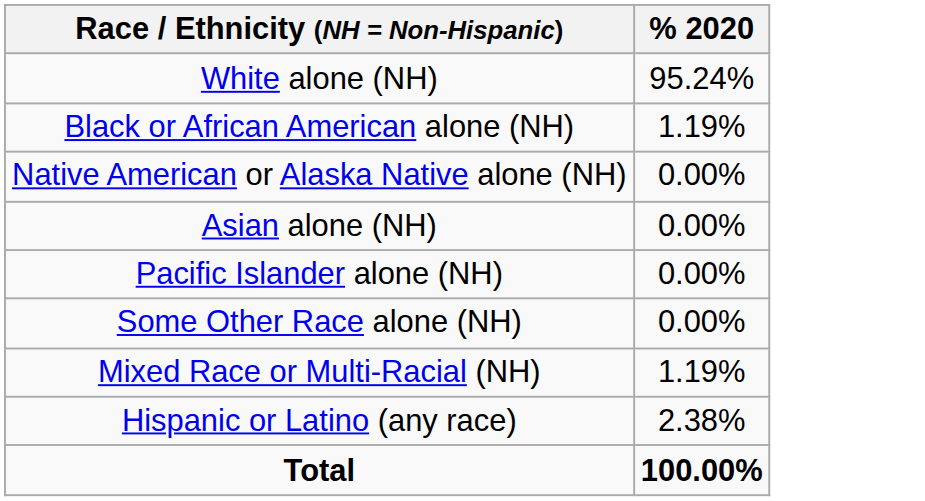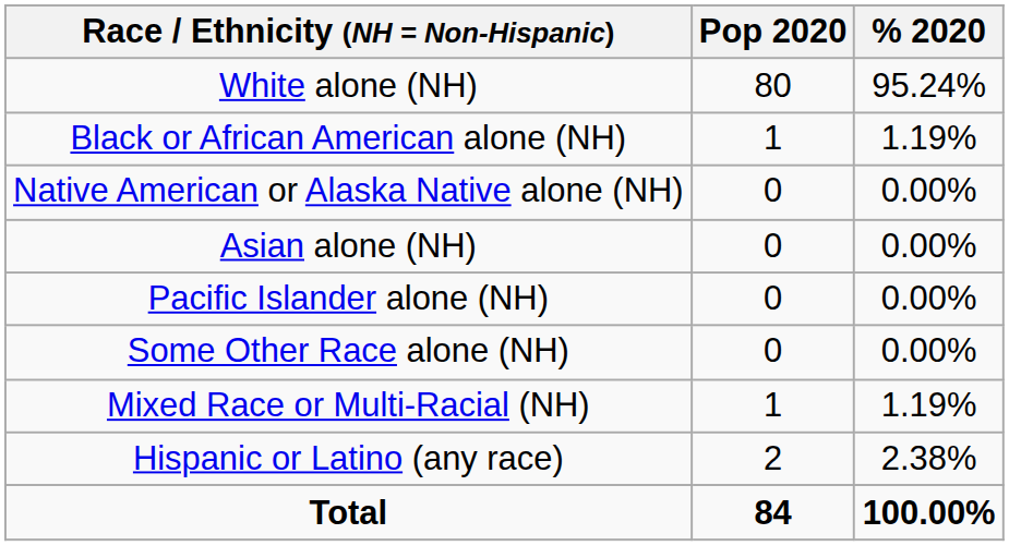+ column: Pop 2020 | 80 | 1 | 0 | 0 | 0 | 0 | 1 | 2 | 84
